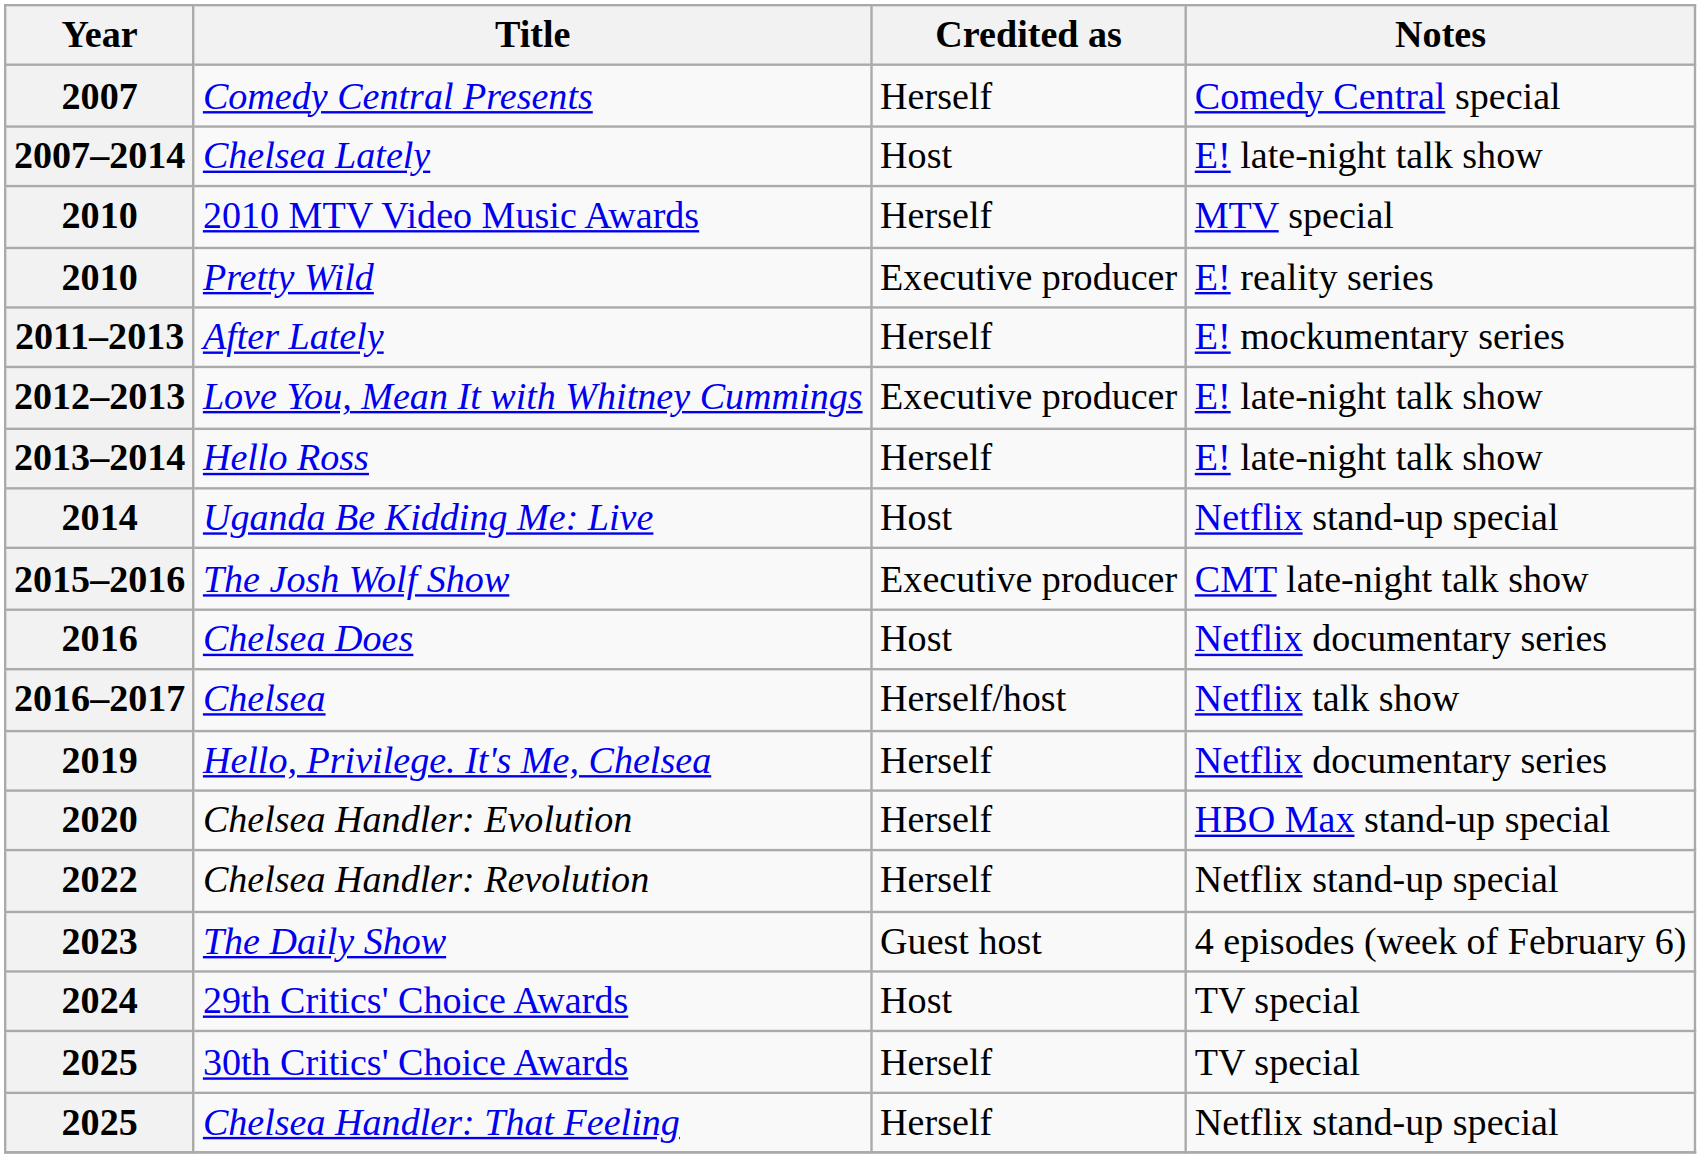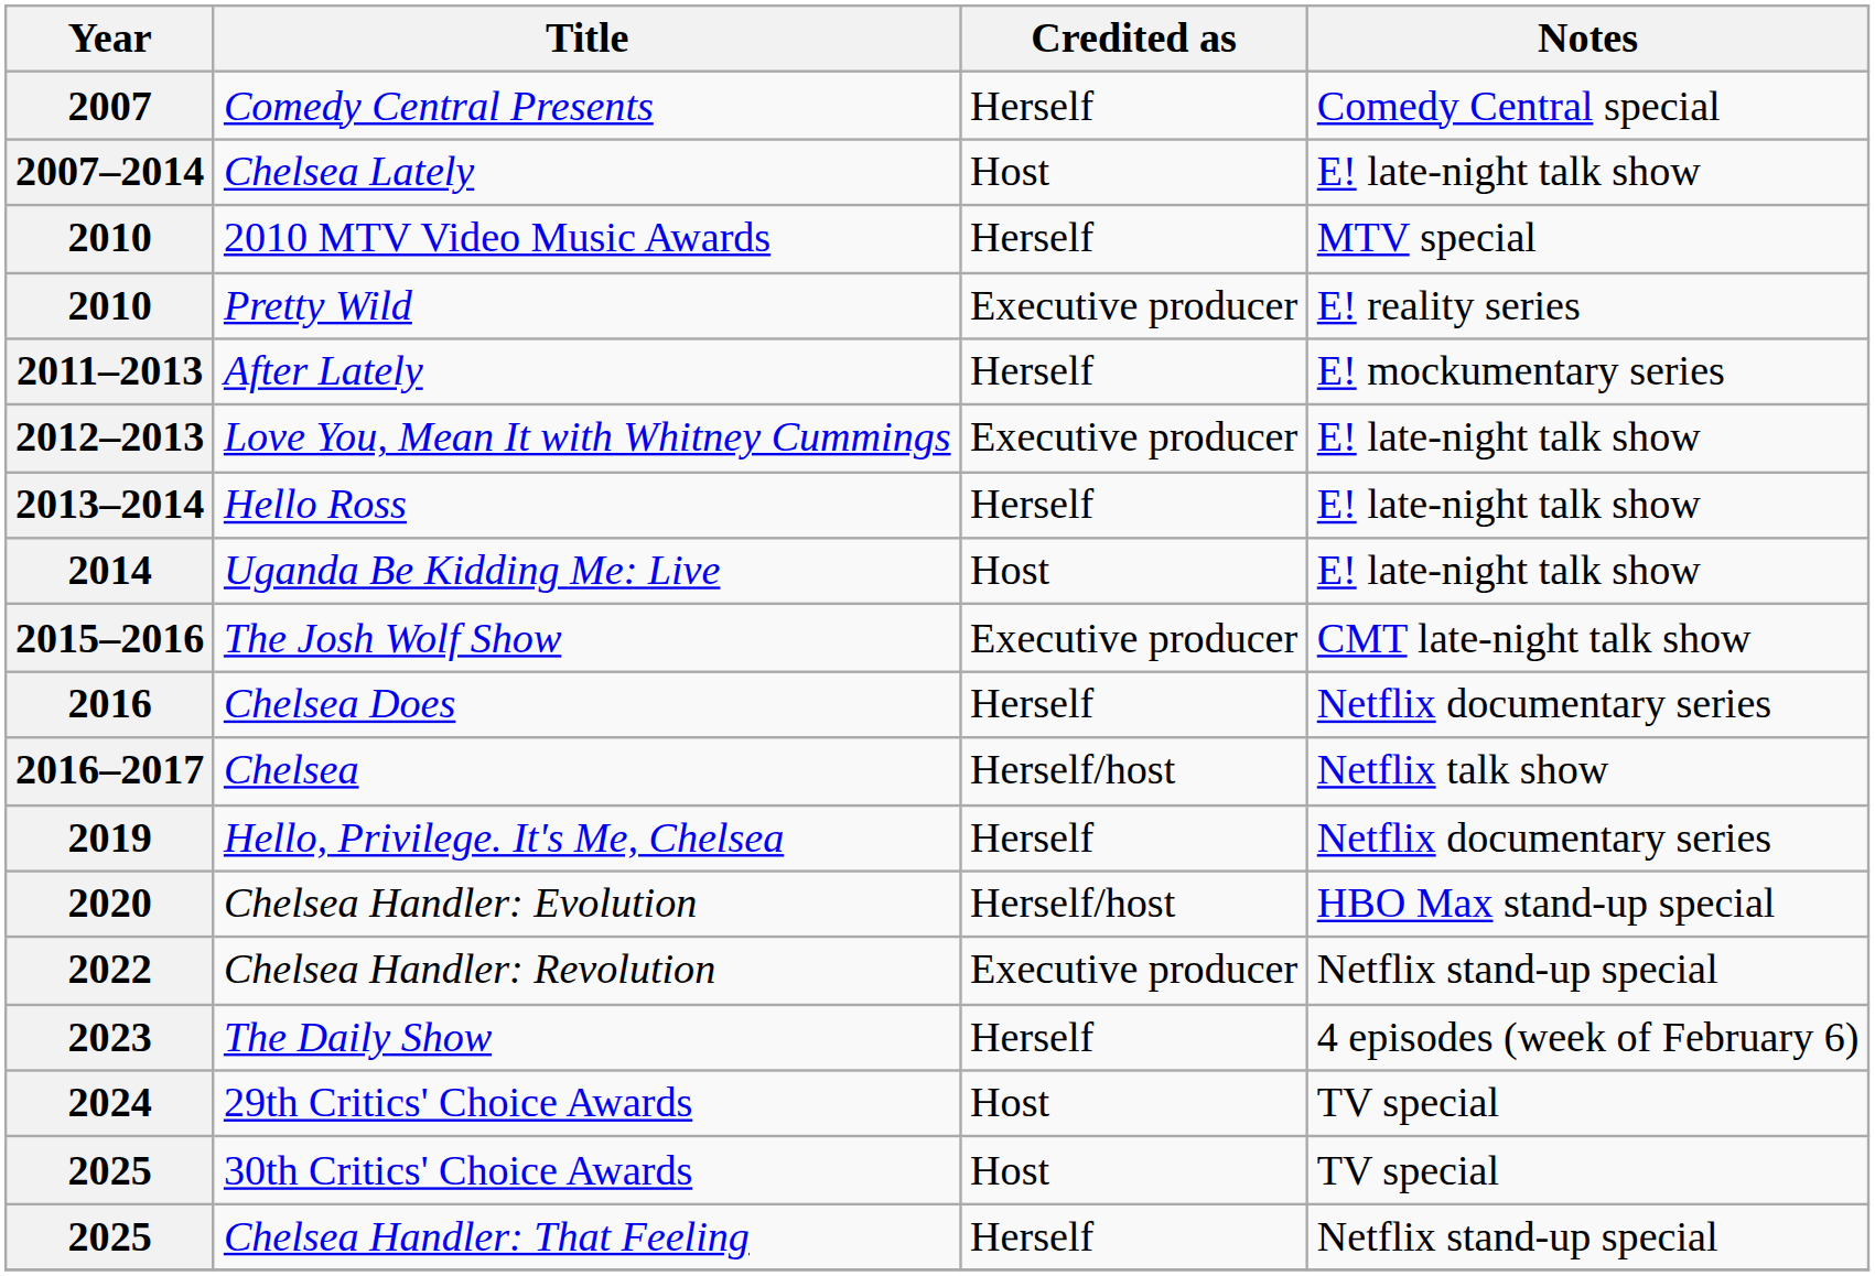Uganda Be Kidding Me: Live | Notes: Netflix stand-up special -> E! late-night talk show
Chelsea Does | Credited as: Host -> Herself
Chelsea Handler: Evolution | Credited as: Herself -> Herself/host
Chelsea Handler: Revolution | Credited as: Herself -> Executive producer
The Daily Show | Credited as: Guest host -> Herself
30th Critics' Choice Awards | Credited as: Herself -> Host
